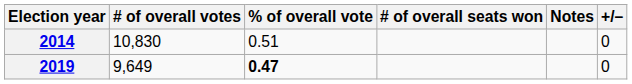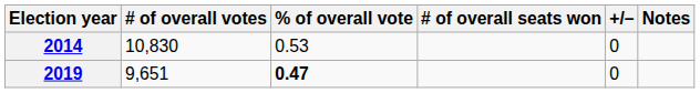columns swapped: +/– <-> Notes
2014 | % of overall vote: 0.51 -> 0.53
2019 | # of overall votes: 9,649 -> 9,651
